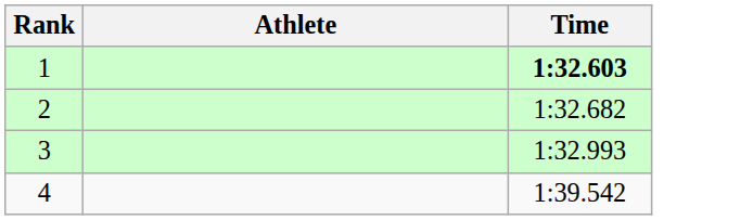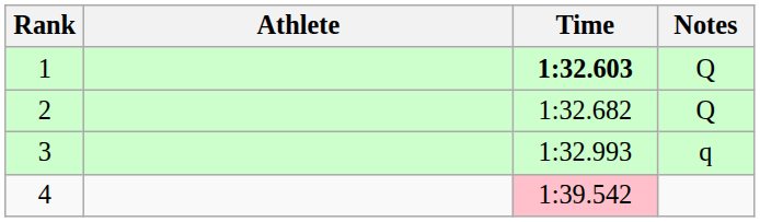+ column: Notes | Q | Q | q
4 | Time: no background -> pink background
